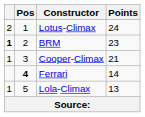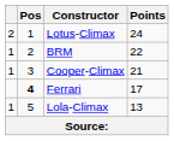BRM | column 1: bold -> normal
BRM | Points: 23 -> 22
Ferrari | Points: 14 -> 17
